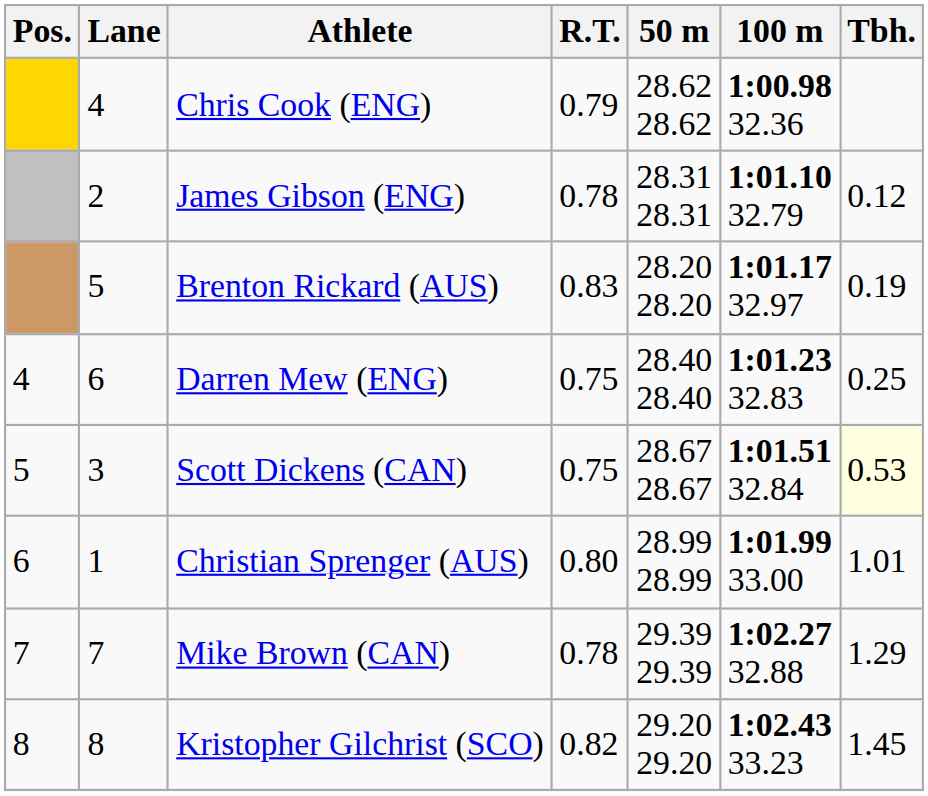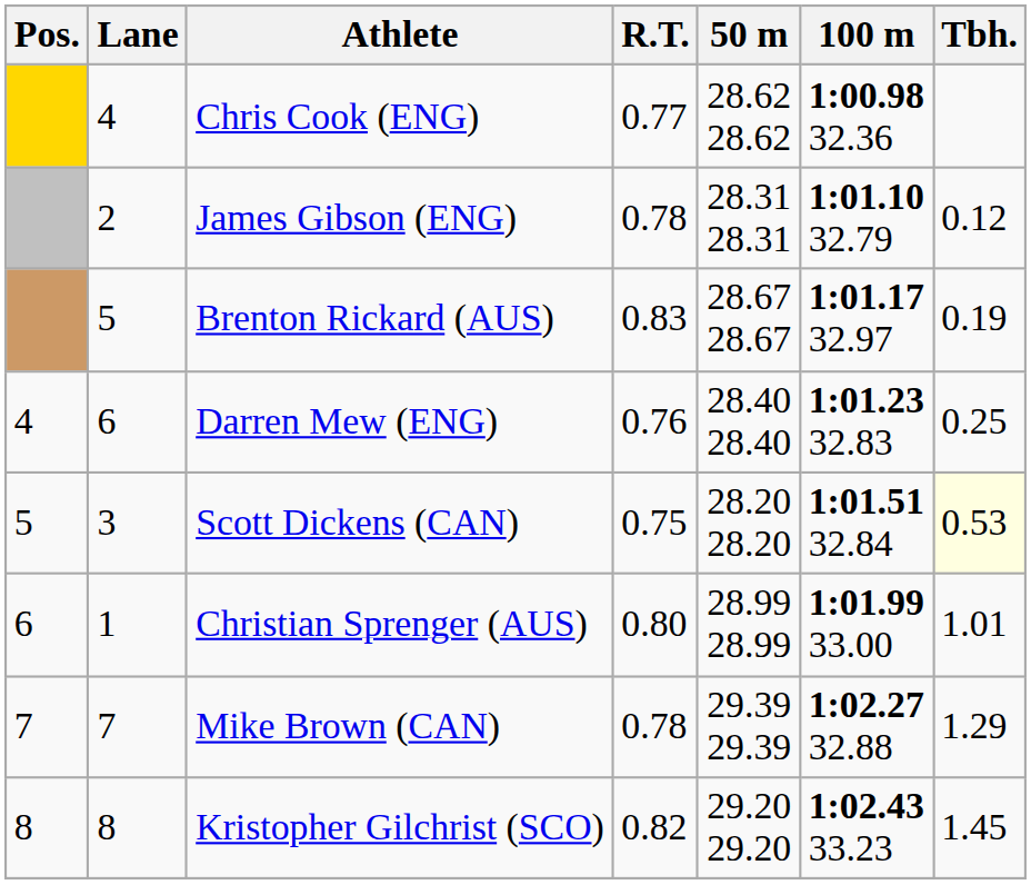Chris Cook (ENG) | R.T.: 0.79 -> 0.77
Brenton Rickard (AUS) | 50 m: 28.20 28.20 -> 28.67 28.67
Darren Mew (ENG) | R.T.: 0.75 -> 0.76
Scott Dickens (CAN) | 50 m: 28.67 28.67 -> 28.20 28.20
